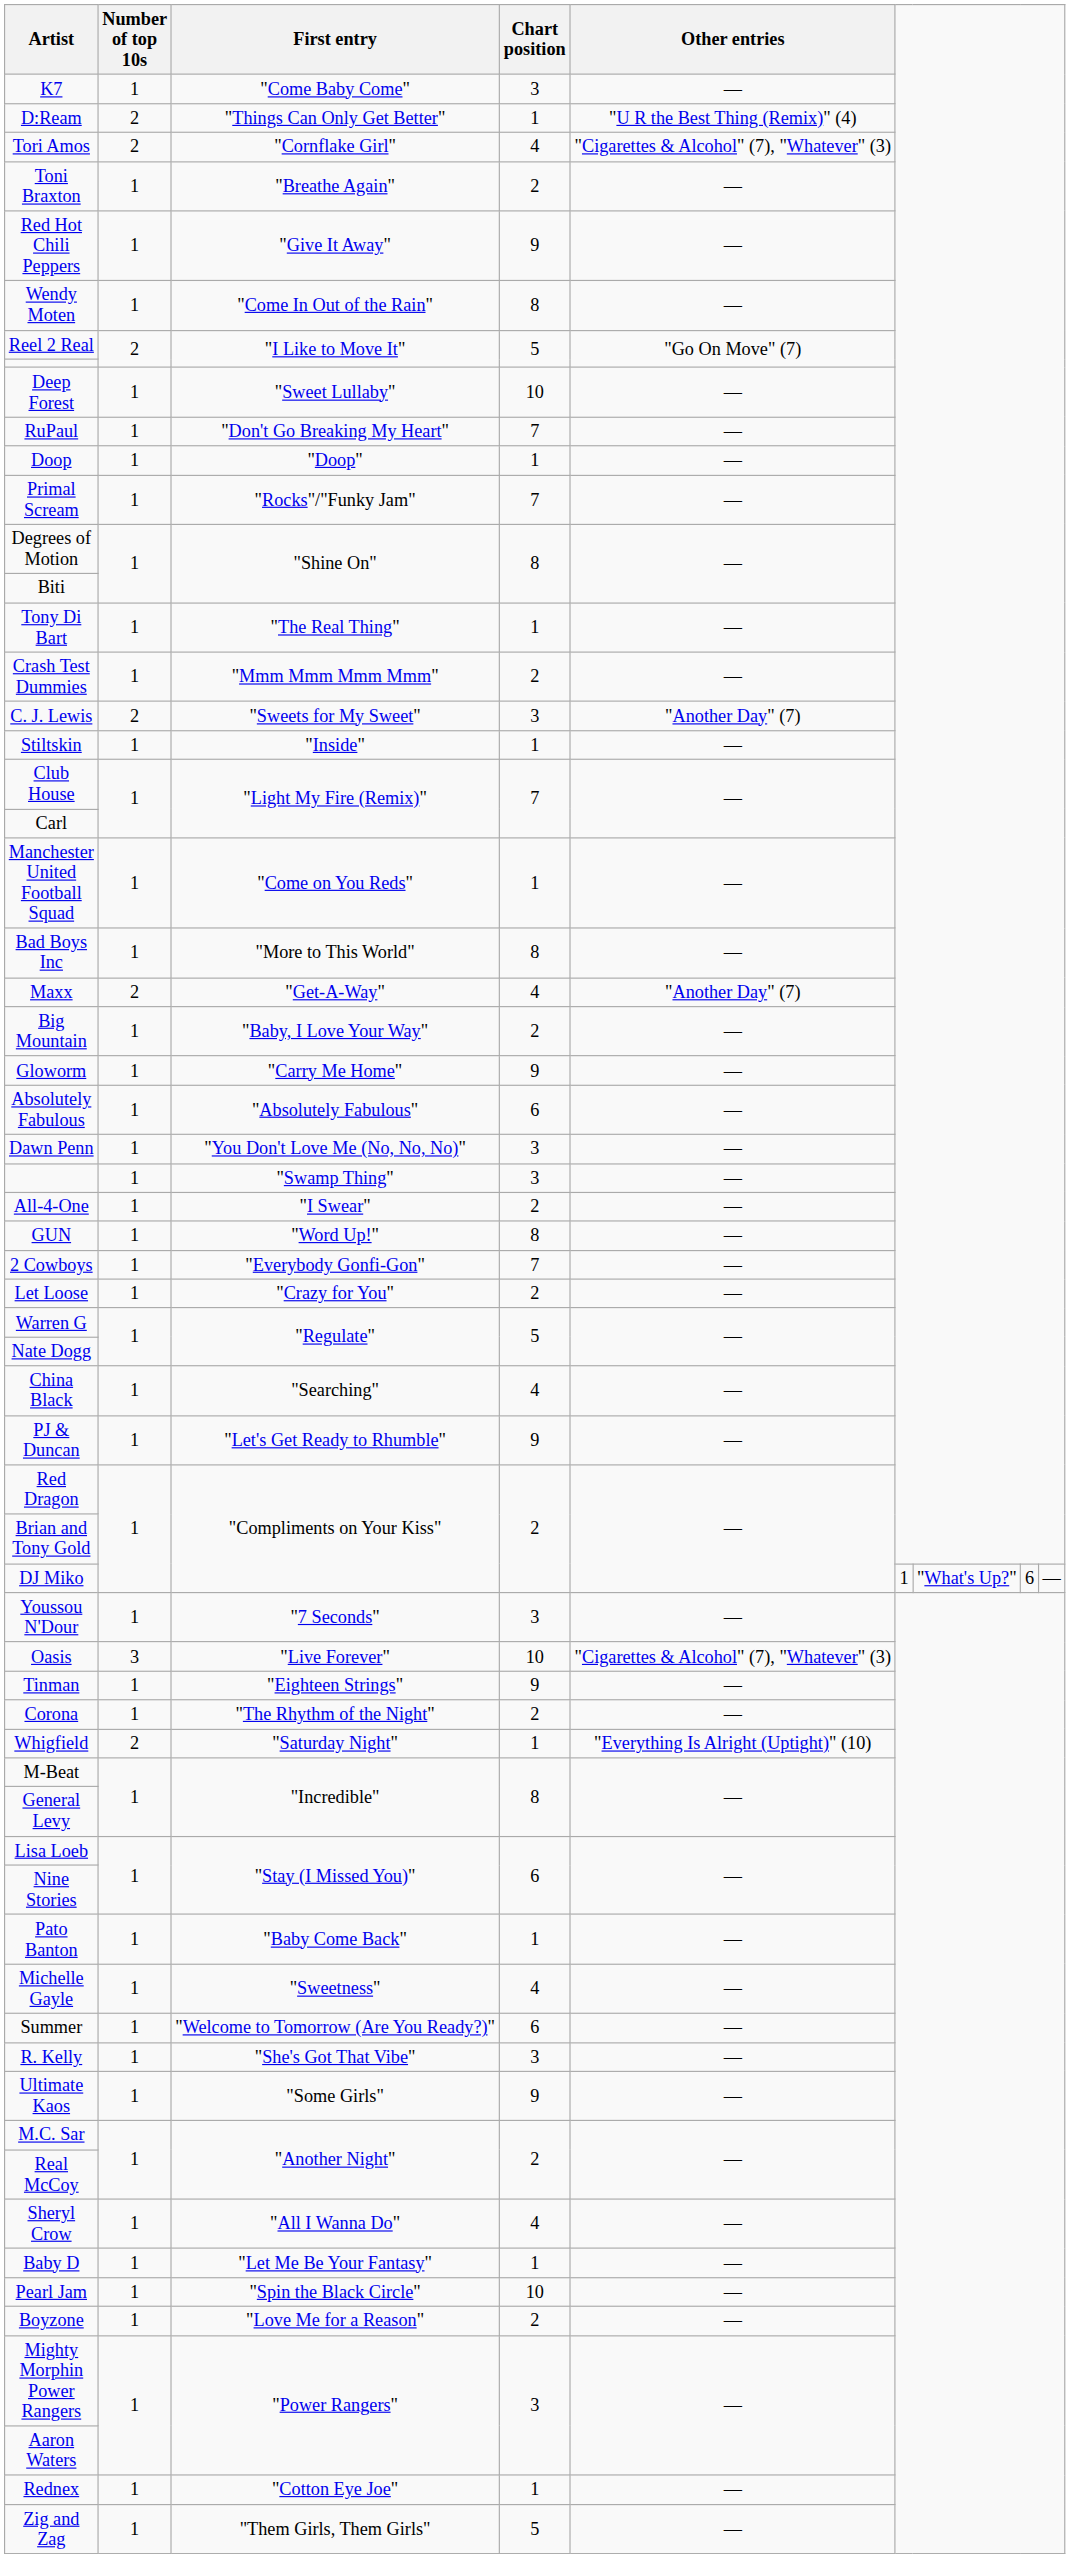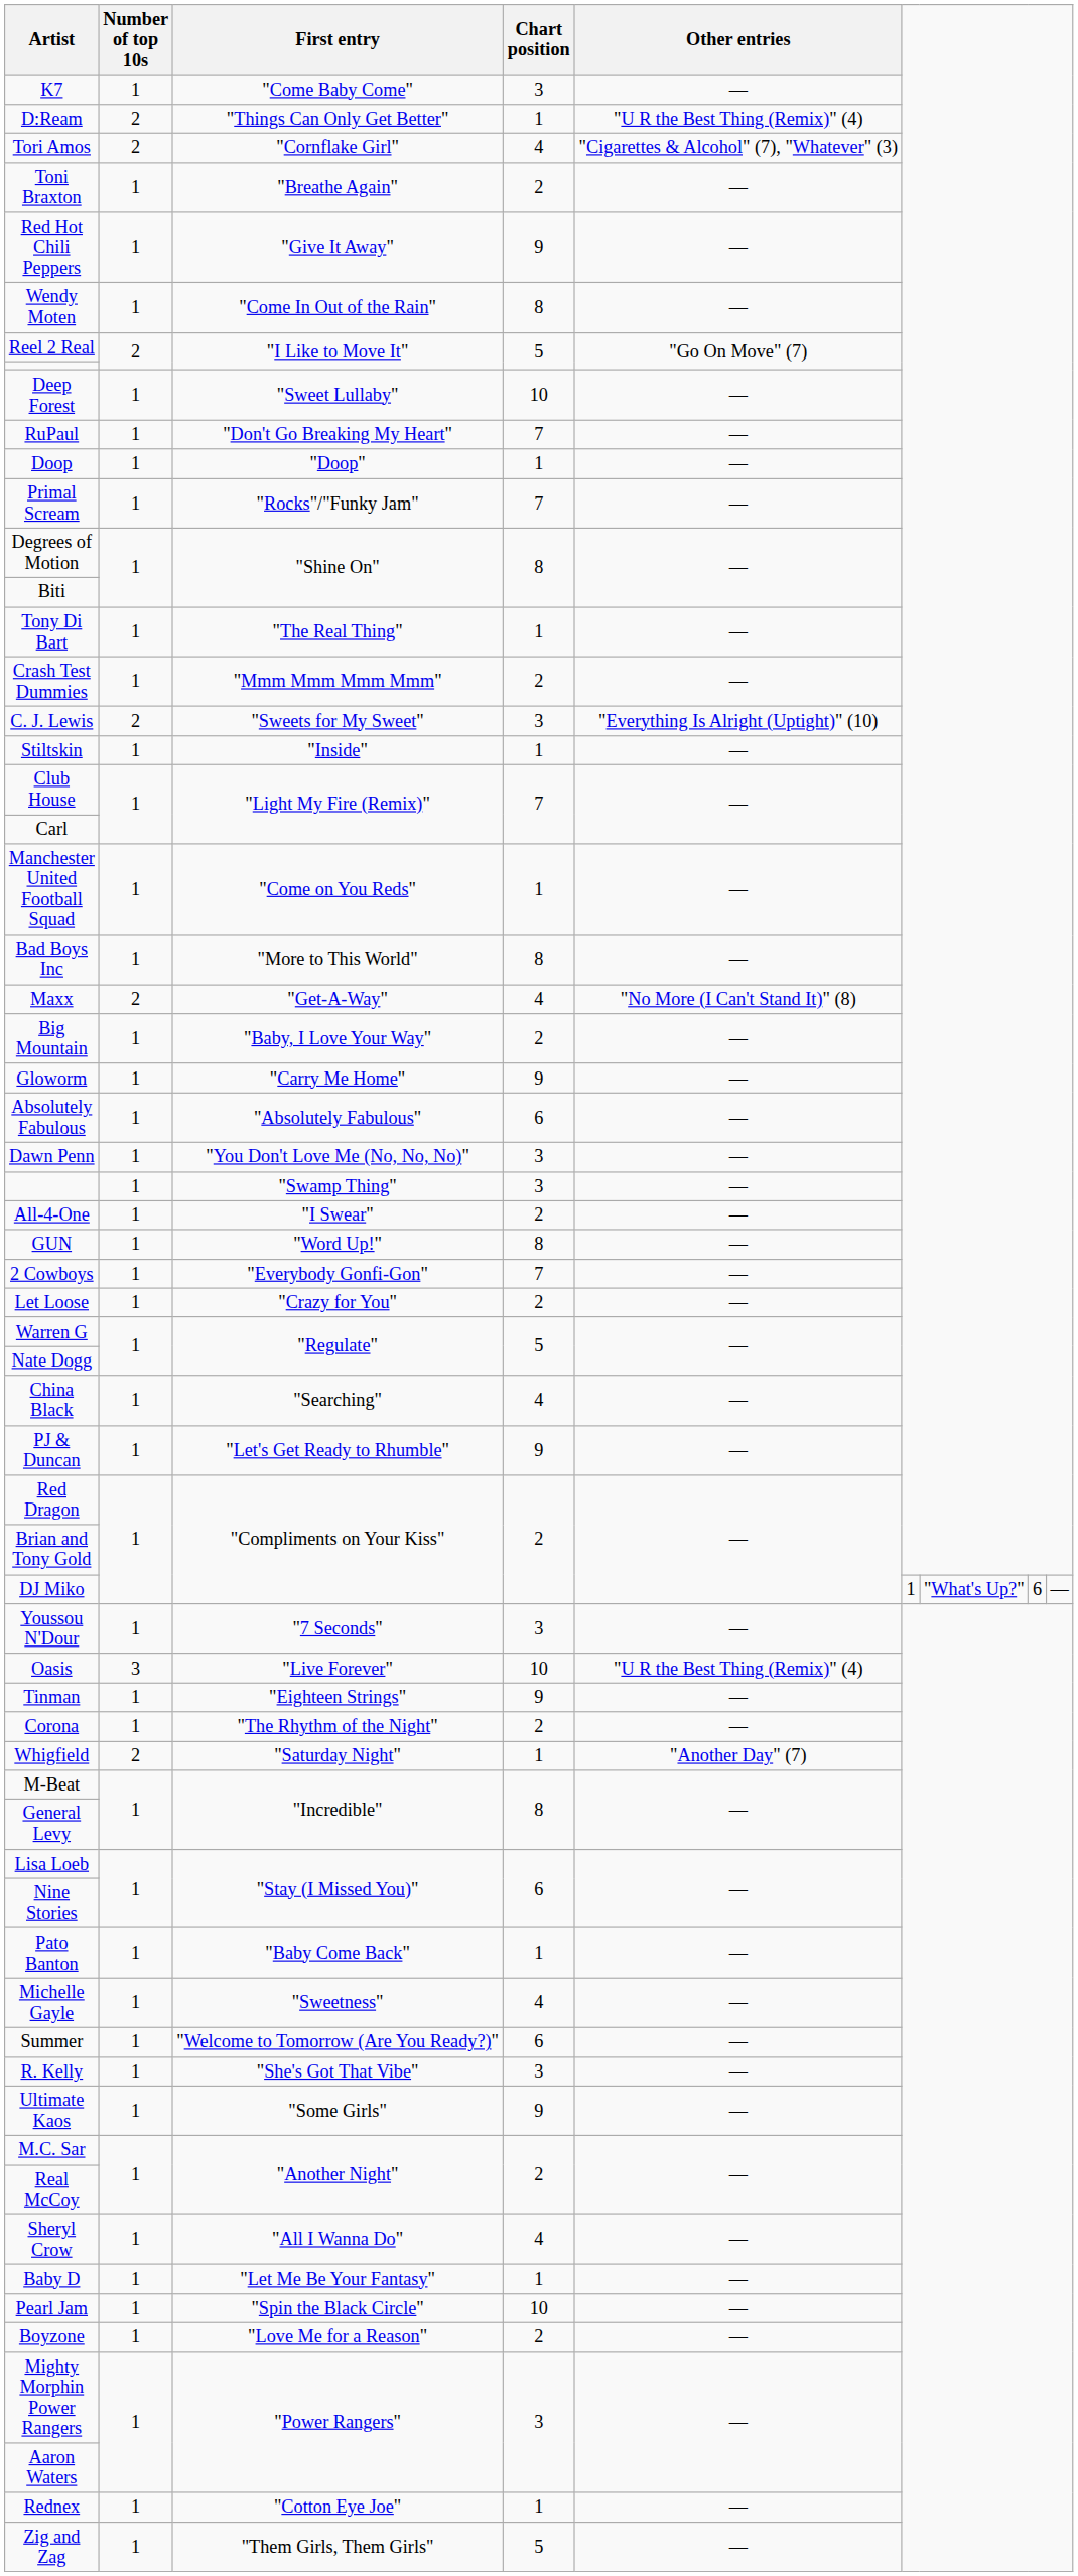C. J. Lewis | Other entries: "Another Day" (7) -> "Everything Is Alright (Uptight)" (10)
Maxx | Other entries: "Another Day" (7) -> "No More (I Can't Stand It)" (8)
Oasis | Other entries: "Cigarettes & Alcohol" (7), "Whatever" (3) -> "U R the Best Thing (Remix)" (4)
Whigfield | Other entries: "Everything Is Alright (Uptight)" (10) -> "Another Day" (7)
